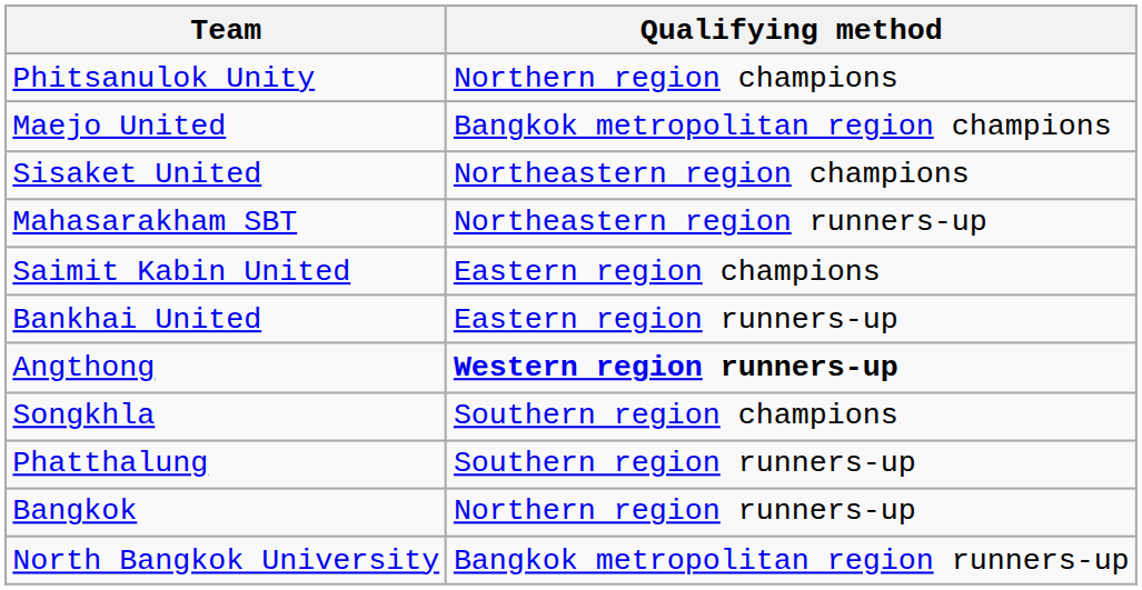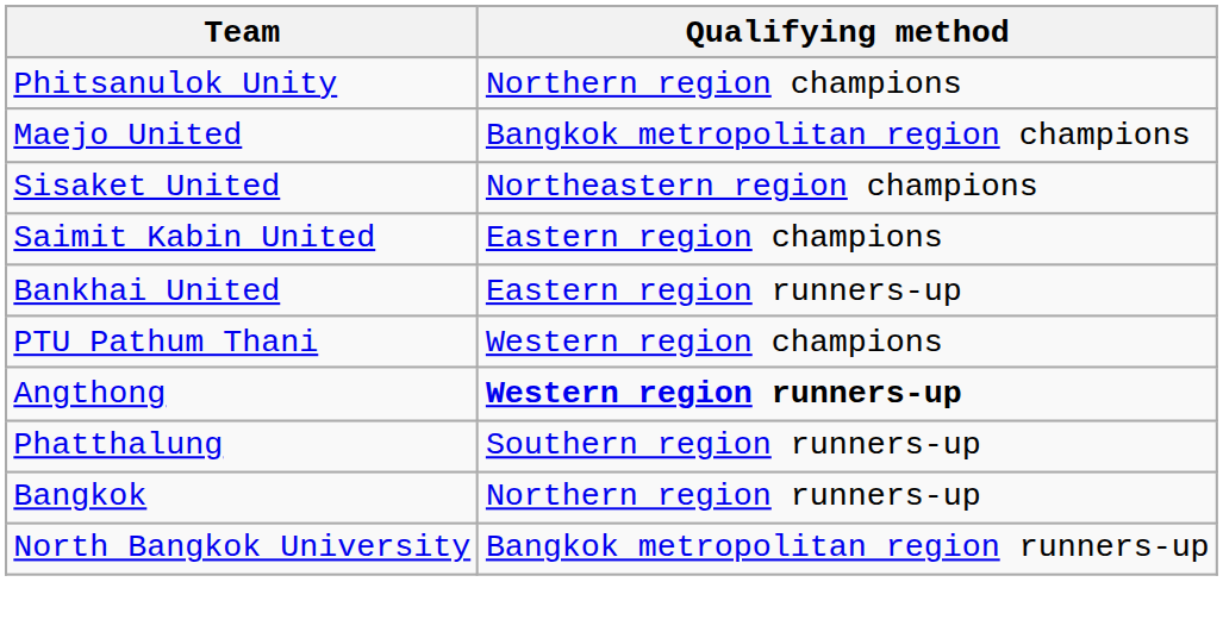- row: Mahasarakham SBT | Northeastern region runners-up
+ row: PTU Pathum Thani | Western region champions
- row: Songkhla | Southern region champions
